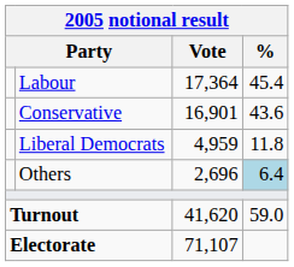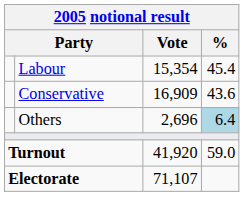Labour | Vote: 17,364 -> 15,354
Conservative | Vote: 16,901 -> 16,909
- row: Liberal Democrats | 4,959 | 11.8
Turnout | Vote: 41,620 -> 41,920
